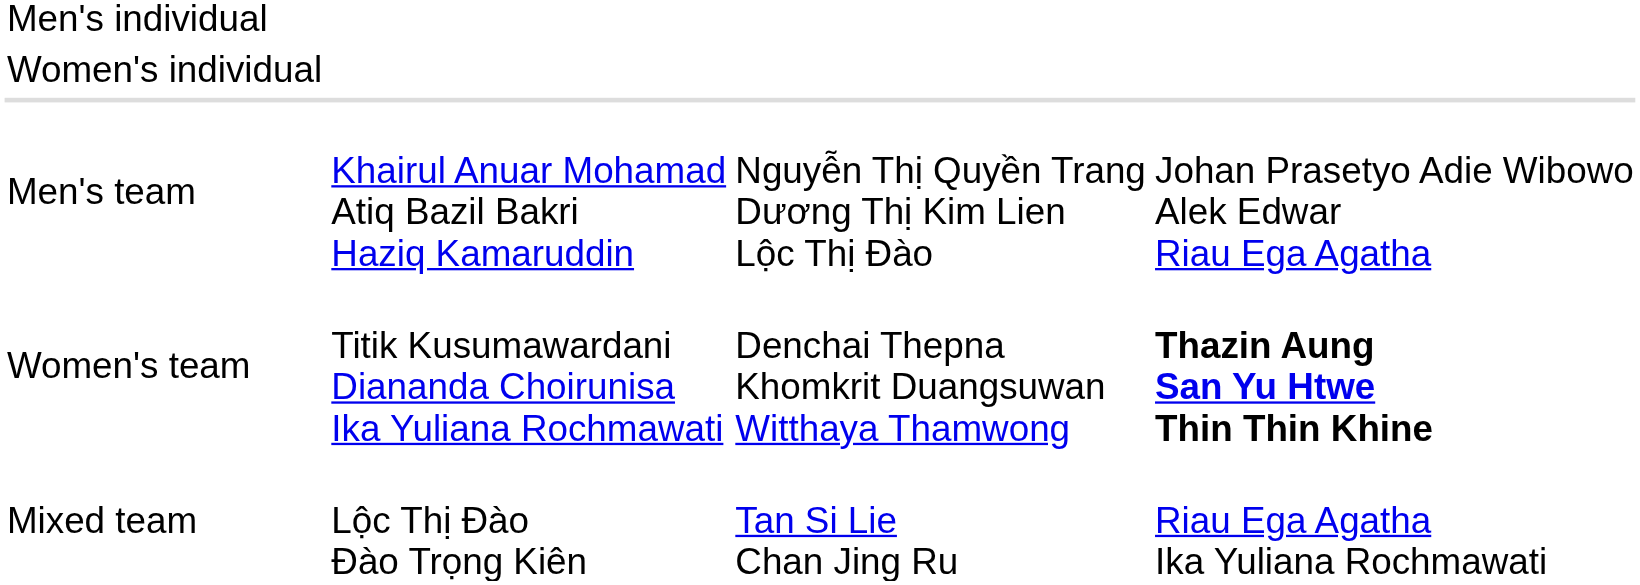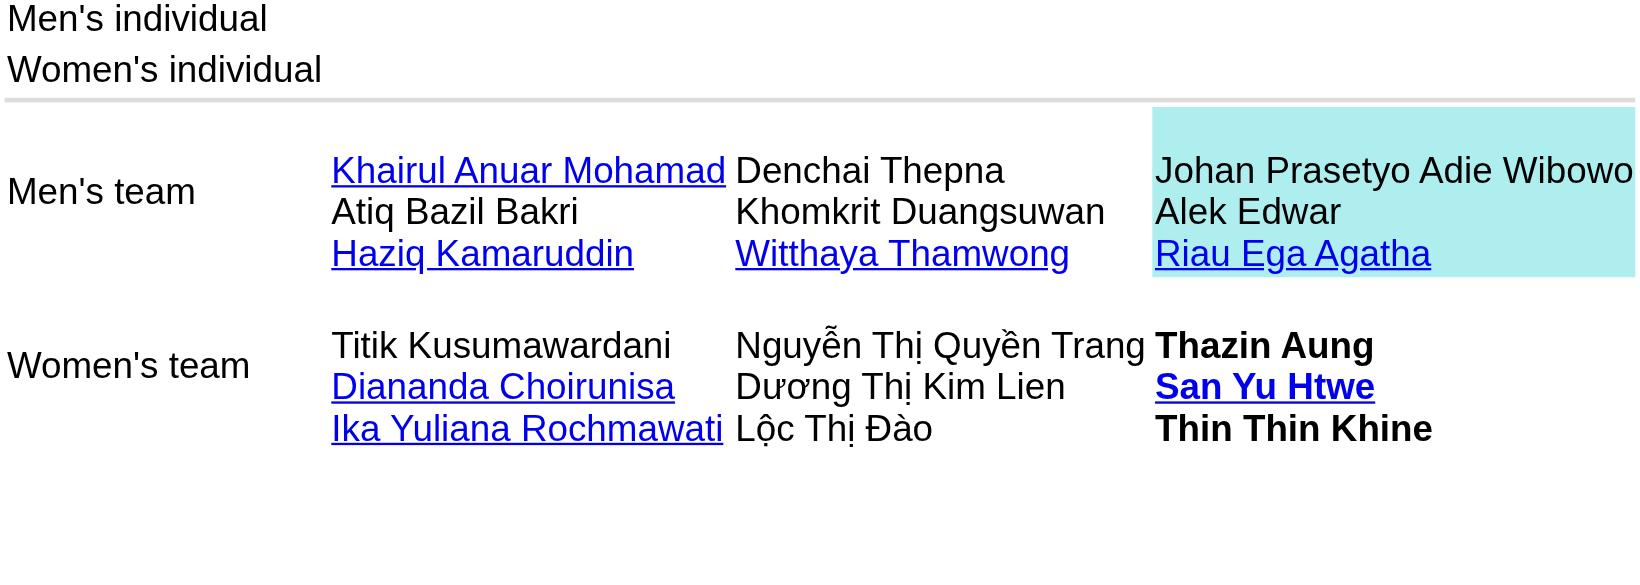Men's team | column 3: Nguyễn Thị Quyền Trang Dương Thị Kim Lien Lộc Thị Đào -> Denchai Thepna Khomkrit Duangsuwan Witthaya Thamwong
Men's team | column 4: no background -> paleturquoise background
Women's team | column 3: Denchai Thepna Khomkrit Duangsuwan Witthaya Thamwong -> Nguyễn Thị Quyền Trang Dương Thị Kim Lien Lộc Thị Đào
- row: Mixed team | Lộc Thị Đào Đào Trọng Kiên | Tan Si Lie Chan Jing Ru | Riau Ega Agatha Ika Yuliana Rochmawati
